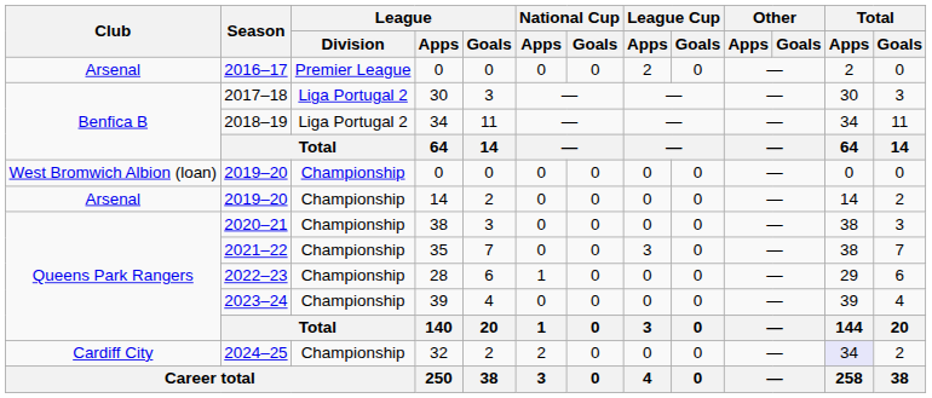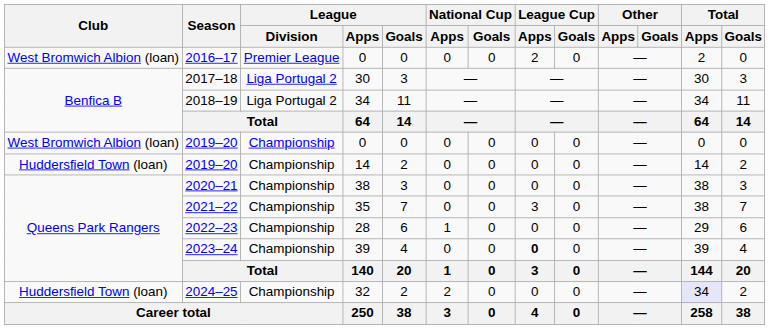2016–17 | Club: Arsenal -> West Bromwich Albion (loan)
2019–20 / 14 | Club: Arsenal -> Huddersfield Town (loan)
2023–24 | League Cup / Apps: normal -> bold
2024–25 | Club: Cardiff City -> Huddersfield Town (loan)
